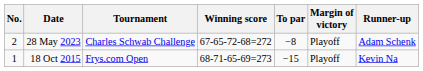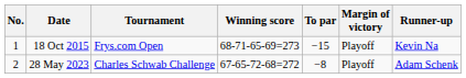rows swapped: 18 Oct 2015 <-> 28 May 2023
